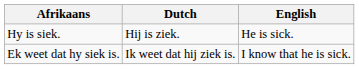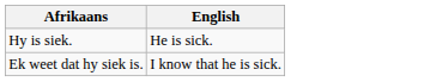- column: Dutch | Hĳ is ziek. | Ik weet dat hĳ ziek is.
